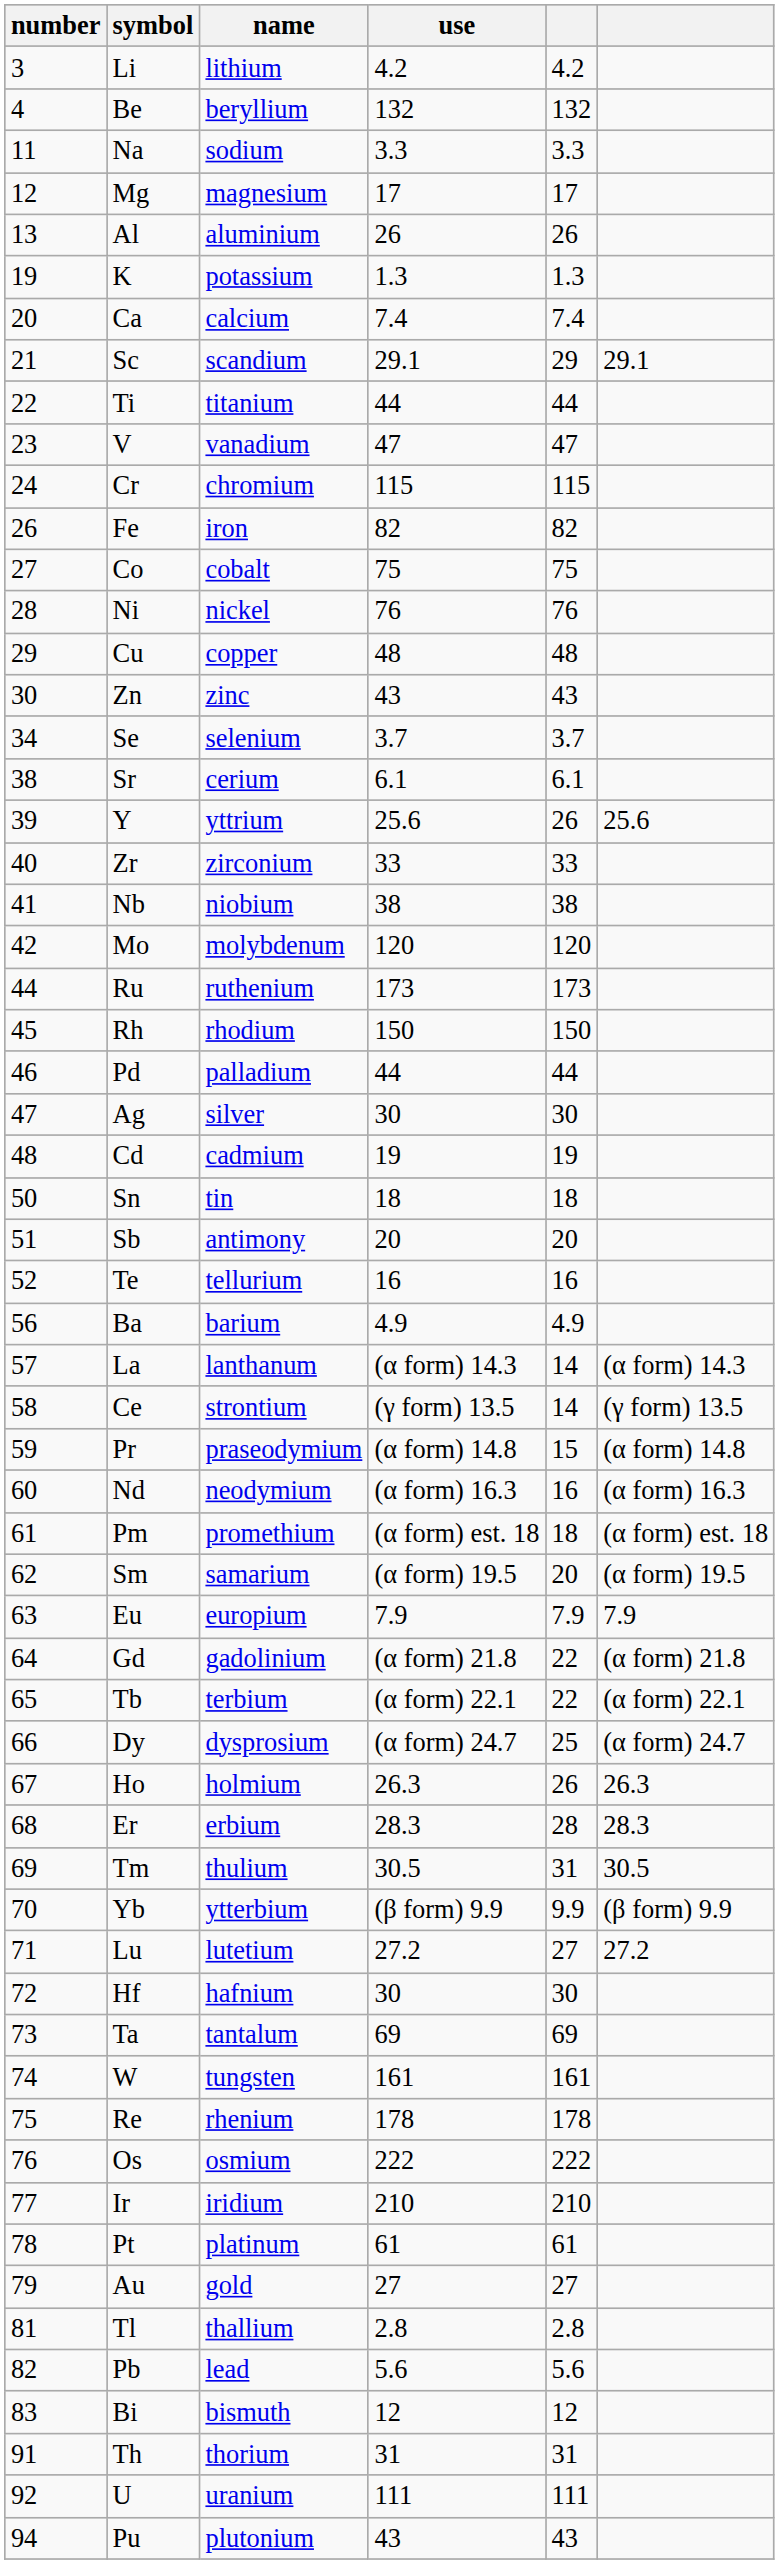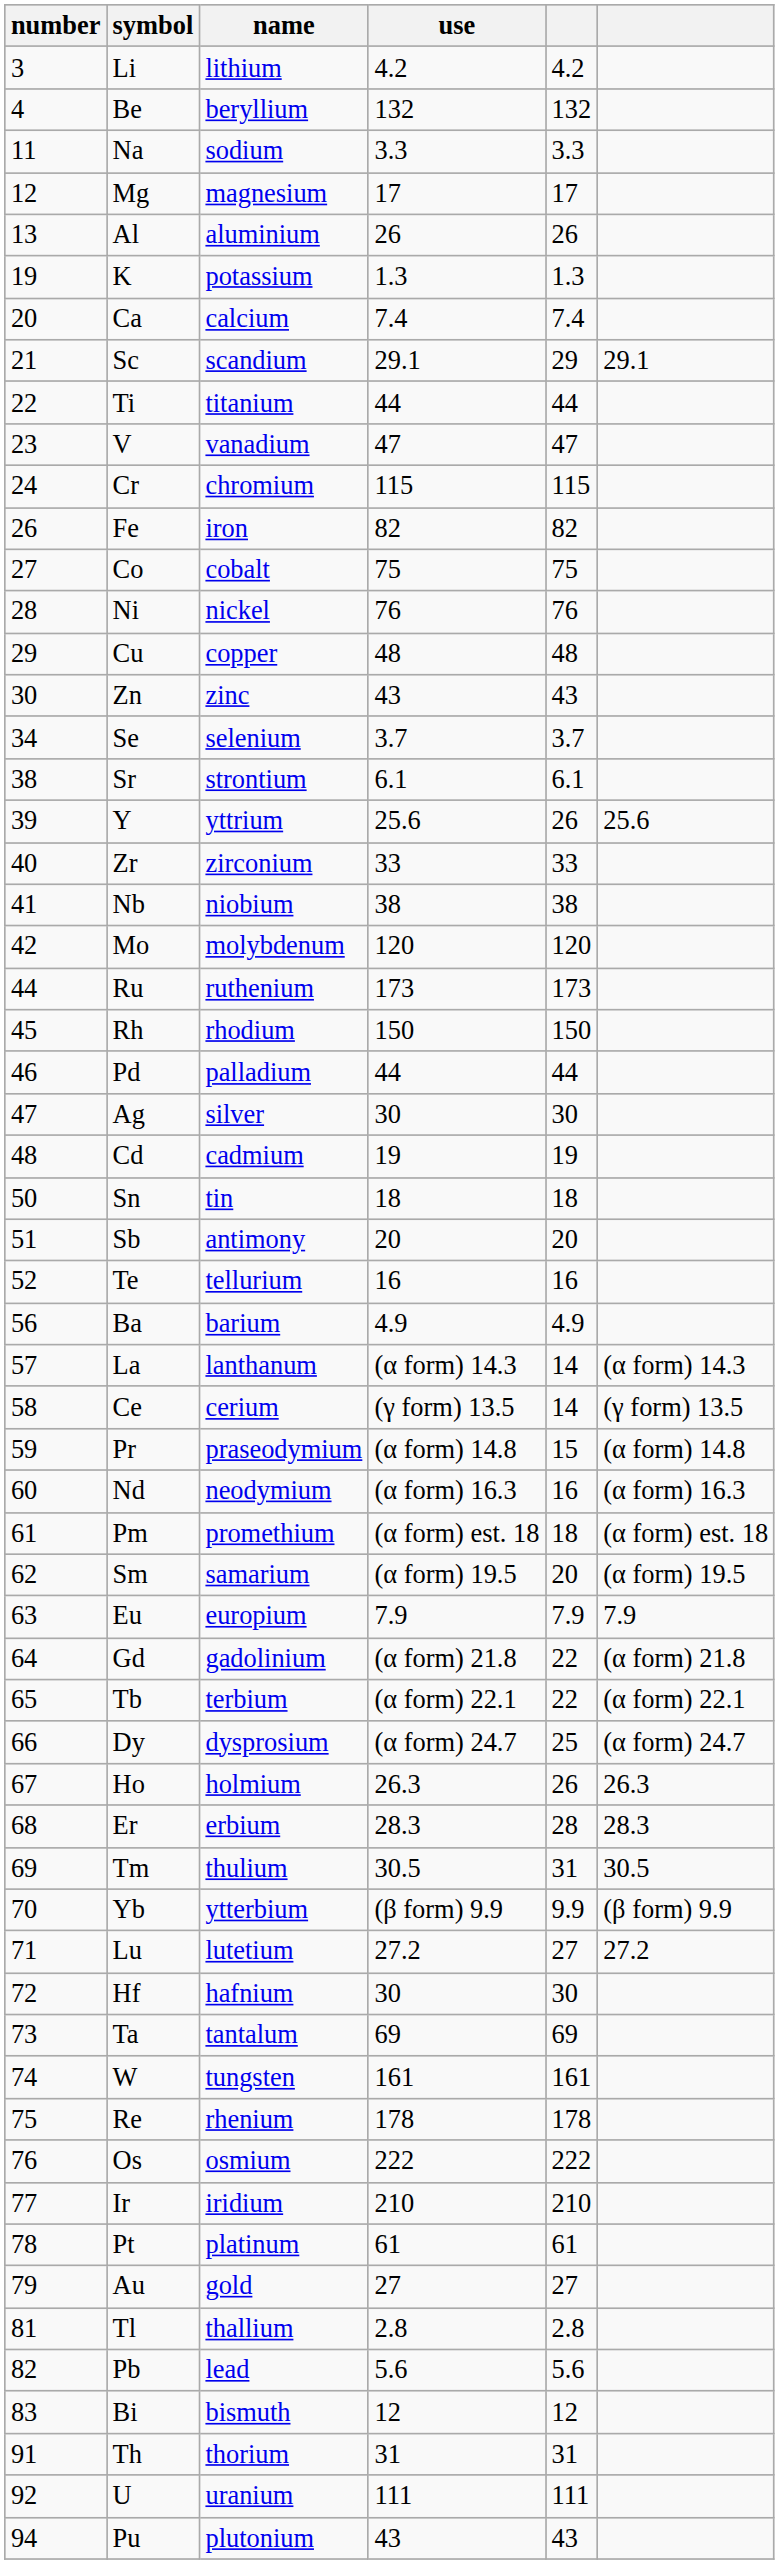Sr | name: cerium -> strontium
Ce | name: strontium -> cerium
